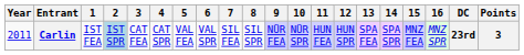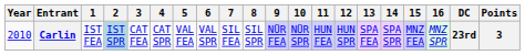Carlin | Year: 2011 -> 2010
